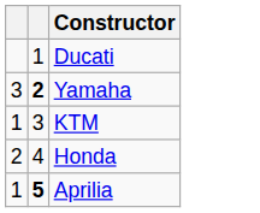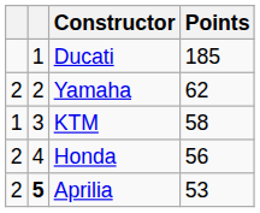+ column: Points | 185 | 62 | 58 | 56 | 53
Yamaha | column 1: 3 -> 2
Yamaha | column 2: bold -> normal
Aprilia | column 1: 1 -> 2
